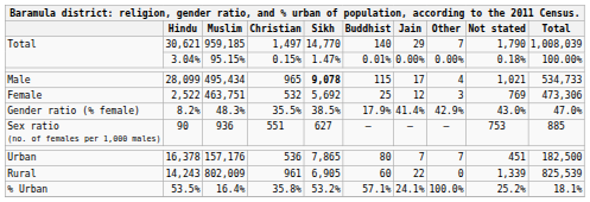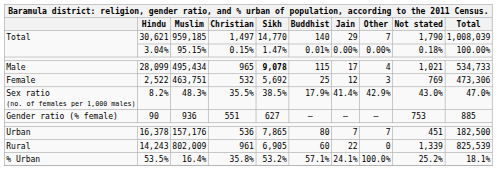8.2% | column 1: Gender ratio (% female) -> Sex ratio (no. of females per 1,000 males)
90 | column 1: Sex ratio (no. of females per 1,000 males) -> Gender ratio (% female)
